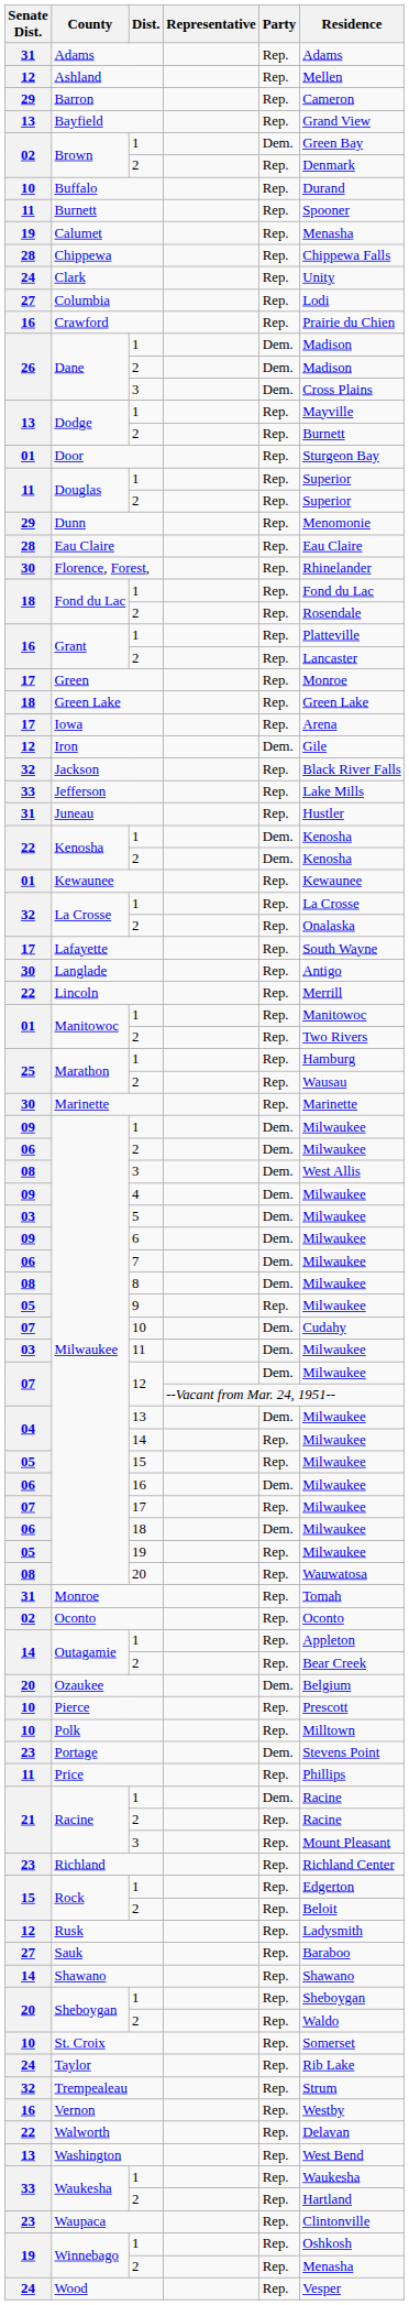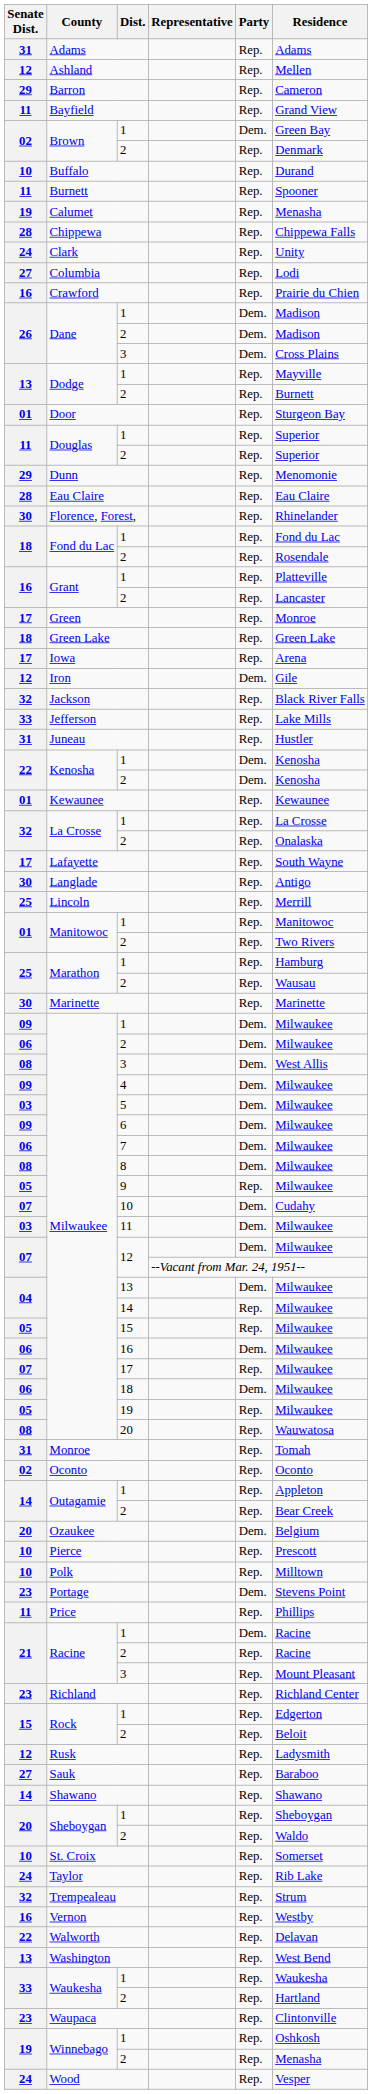Bayfield | Senate Dist.: 13 -> 11
Lincoln | Senate Dist.: 22 -> 25
